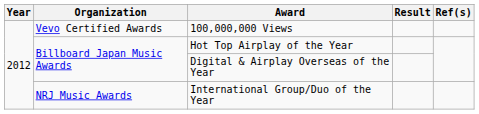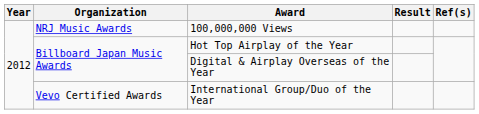100,000,000 Views | Organization: Vevo Certified Awards -> NRJ Music Awards
International Group/Duo of the Year | Organization: NRJ Music Awards -> Vevo Certified Awards
